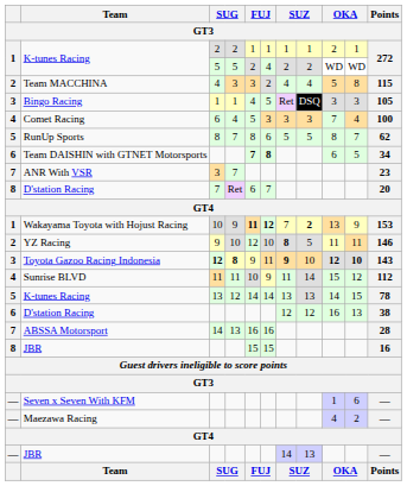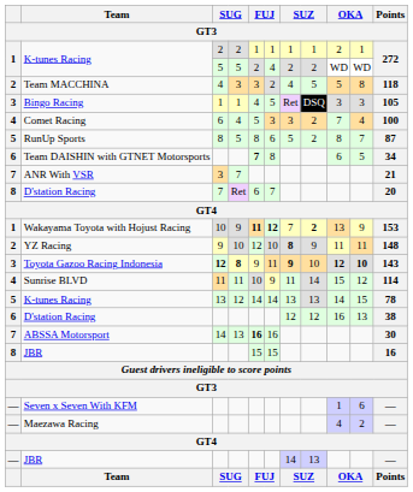Team MACCHINA | column 8: 4 -> 5
Team MACCHINA | Points: 115 -> 118
Comet Racing | column 8: 3 -> 2
RunUp Sports | column 4: 7 -> 5
RunUp Sports | column 8: 5 -> 2
RunUp Sports | Points: 62 -> 87
Team DAISHIN with GTNET Motorsports | column 6: bold -> normal
ANR With VSR | Points: 23 -> 21
YZ Racing | column 8: 5 -> 9
YZ Racing | Points: 146 -> 148
Sunrise BLVD | Points: 112 -> 114
ABSSA Motorsport | column 5: normal -> bold
ABSSA Motorsport | Points: 28 -> 30
